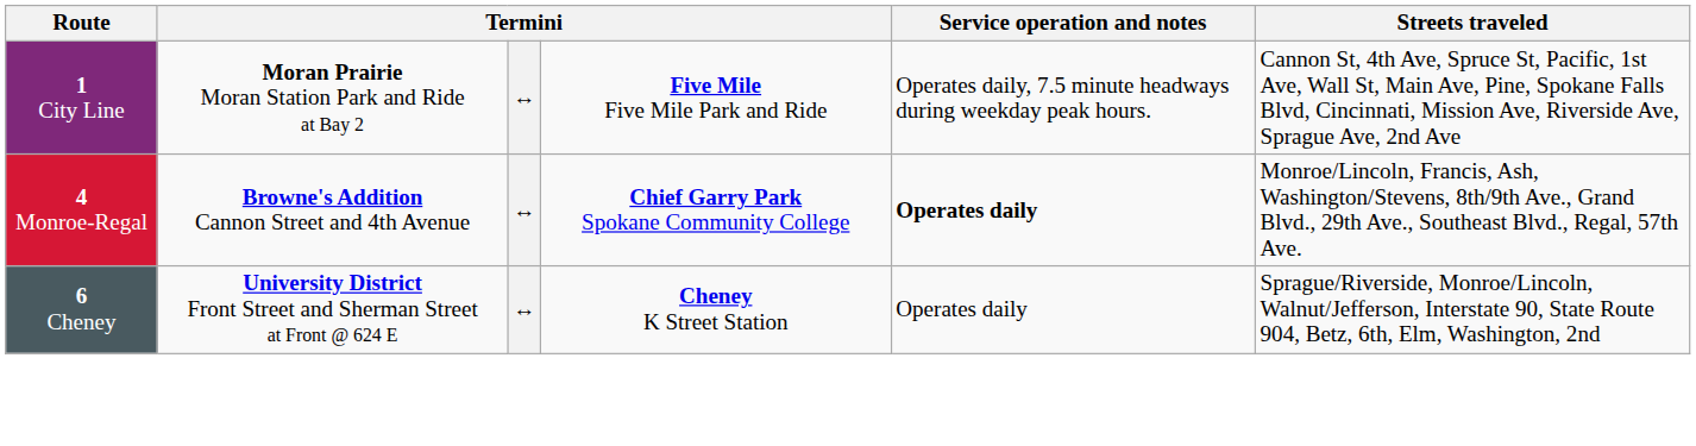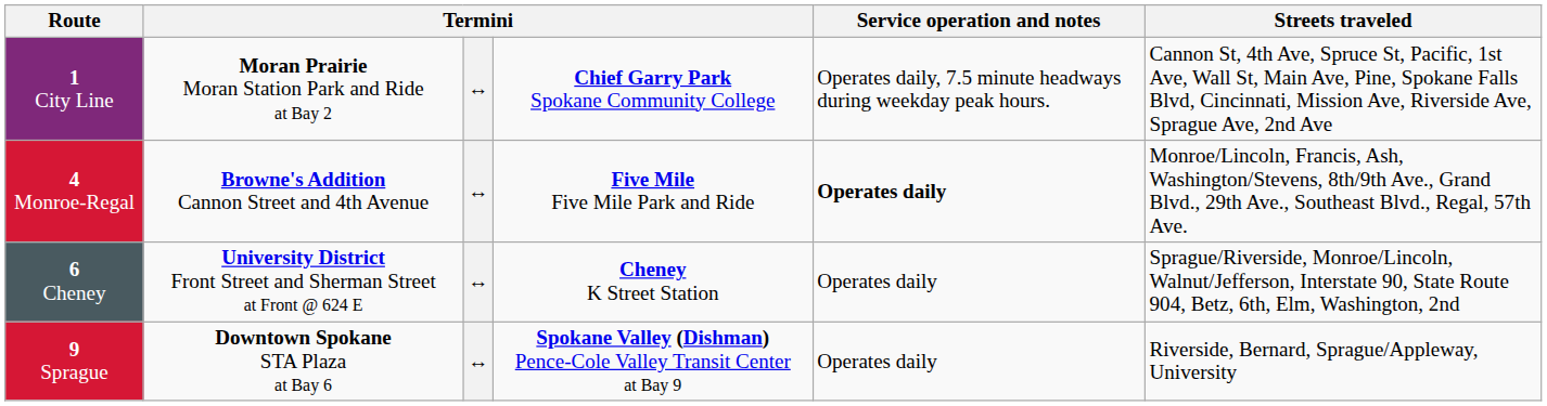1 City Line | column 4: Five Mile Five Mile Park and Ride -> Chief Garry Park Spokane Community College
4 Monroe-Regal | column 4: Chief Garry Park Spokane Community College -> Five Mile Five Mile Park and Ride
+ row: 9 Sprague | Downtown Spokane STA Plaza at Bay 6 | ↔ | Spokane Valley (Dishman) Pence-Cole Valley Transit Center at Bay 9 | Operates daily | Riverside, Bernard, Sprague/Appleway, University
